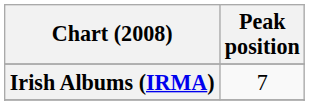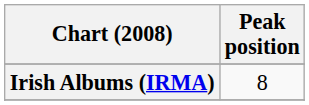Irish Albums (IRMA) | Peak position: 7 -> 8
